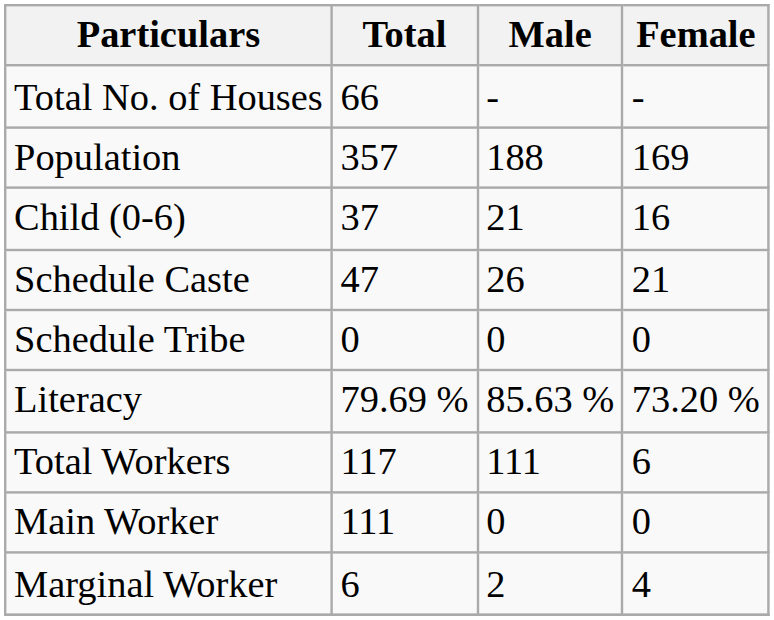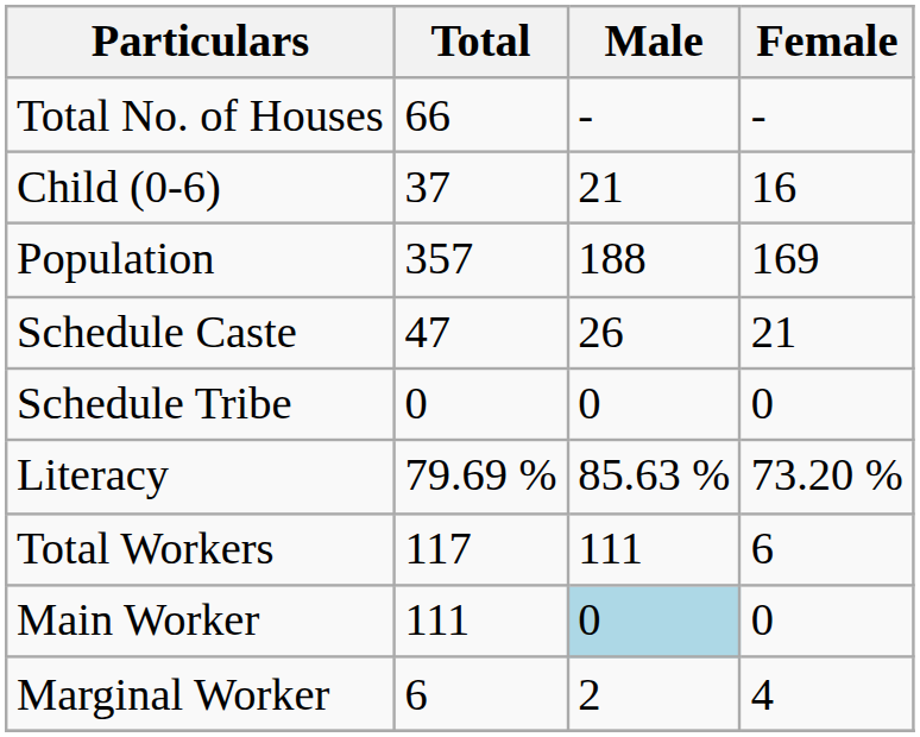rows swapped: Population <-> Child (0-6)
Main Worker | Male: no background -> lightblue background
